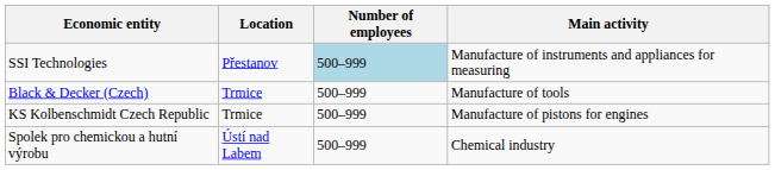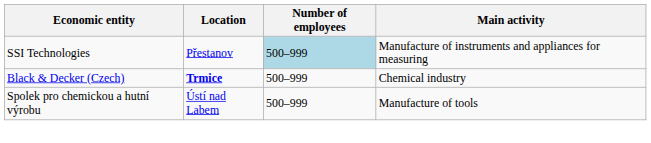Black & Decker (Czech) | Location: normal -> bold
Black & Decker (Czech) | Main activity: Manufacture of tools -> Chemical industry
- row: KS Kolbenschmidt Czech Republic | Trmice | 500–999 | Manufacture of pistons for engines
Spolek pro chemickou a hutní výrobu | Main activity: Chemical industry -> Manufacture of tools
